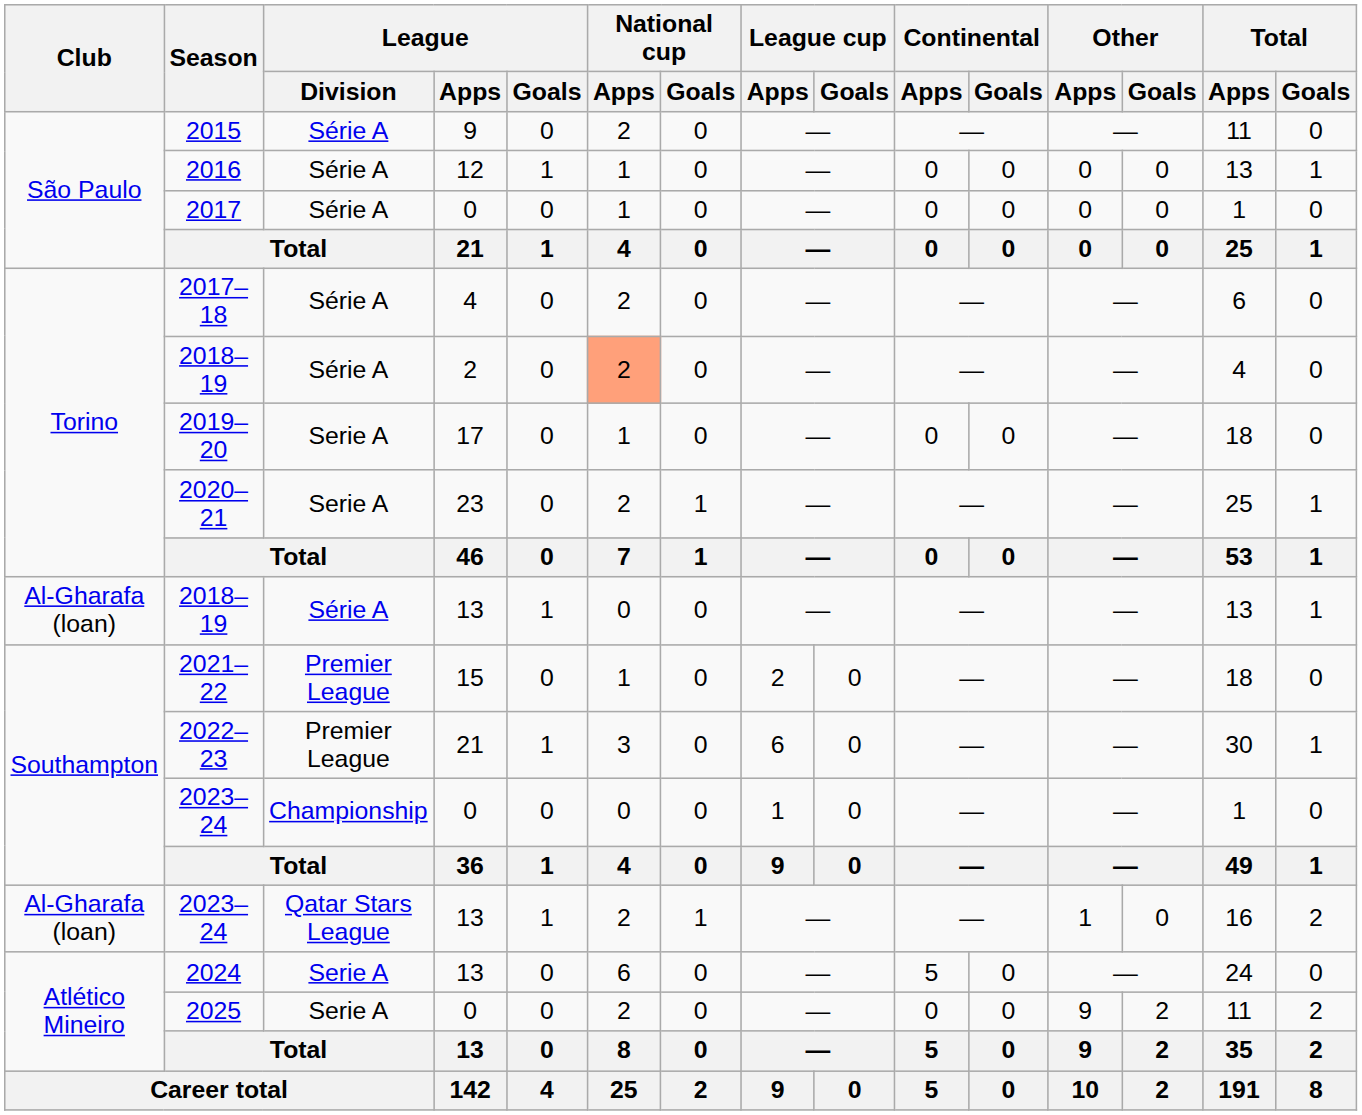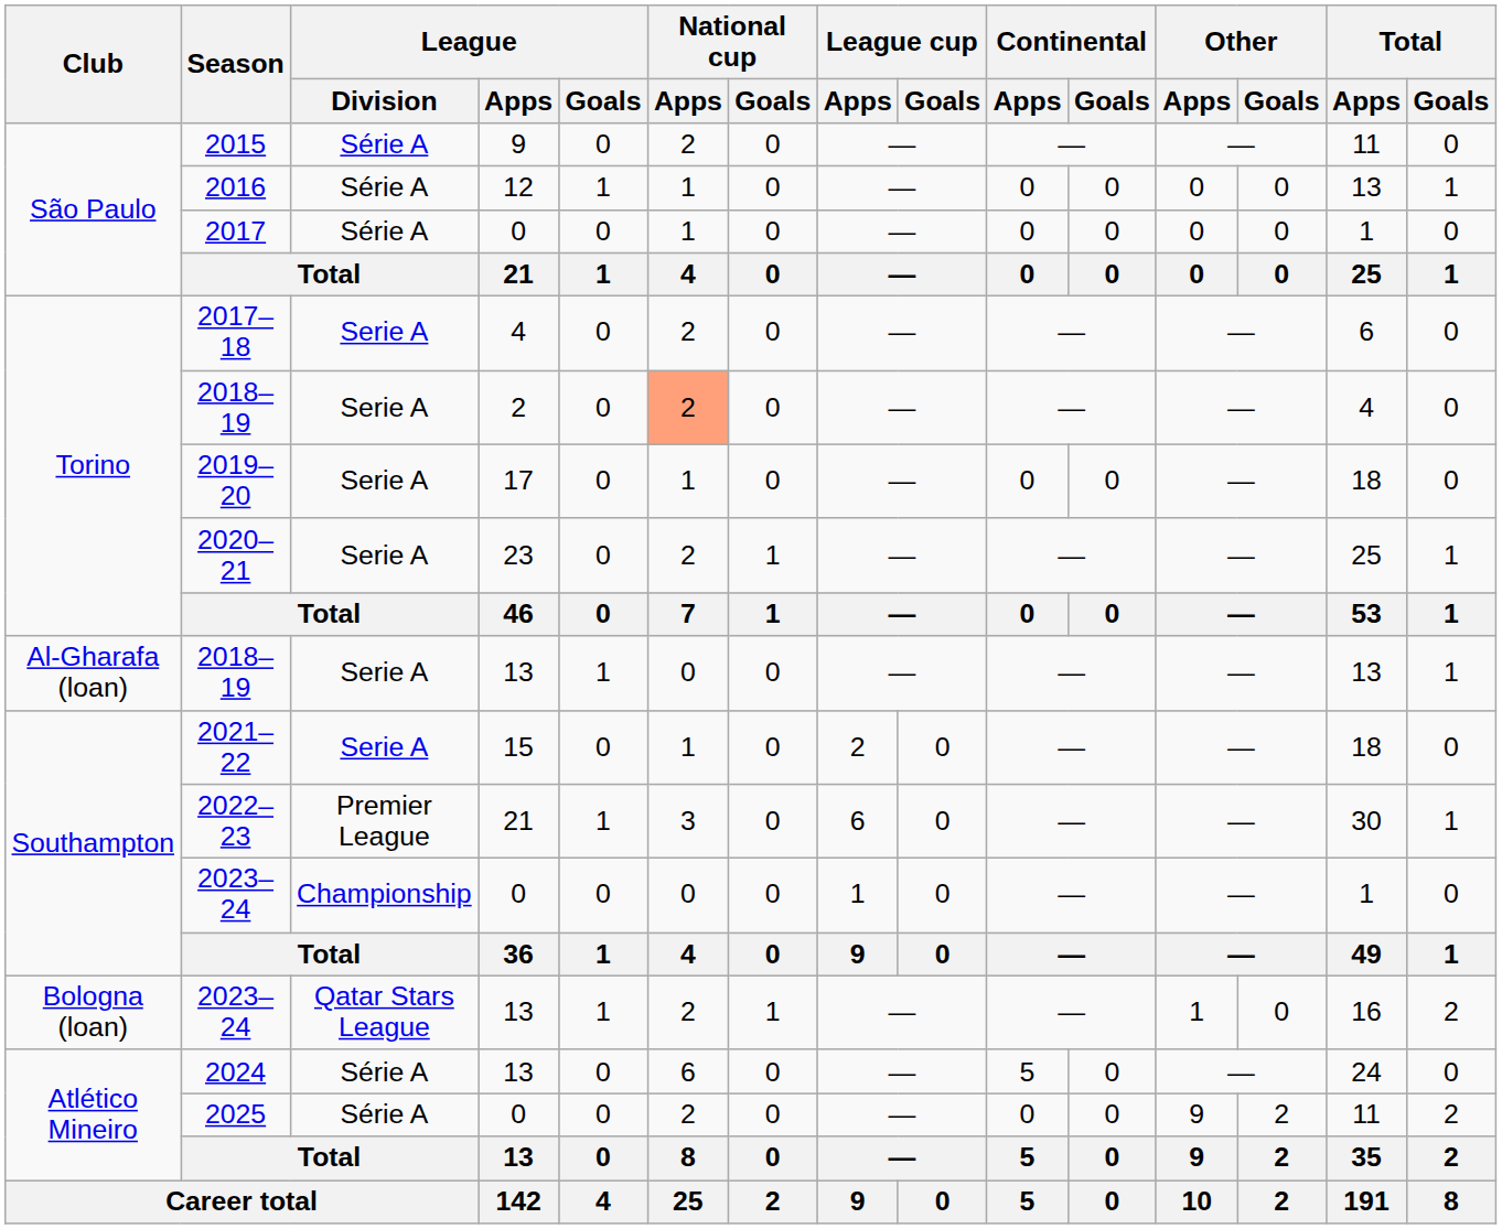2017–18 | League / Division: Série A -> Serie A
2018–19 / 2 | League / Division: Série A -> Serie A
2018–19 / 13 | League / Division: Série A -> Serie A
2021–22 | League / Division: Premier League -> Serie A
2023–24 / 13 | Club: Al-Gharafa (loan) -> Bologna (loan)
2024 | League / Division: Serie A -> Série A
2025 | League / Division: Serie A -> Série A
